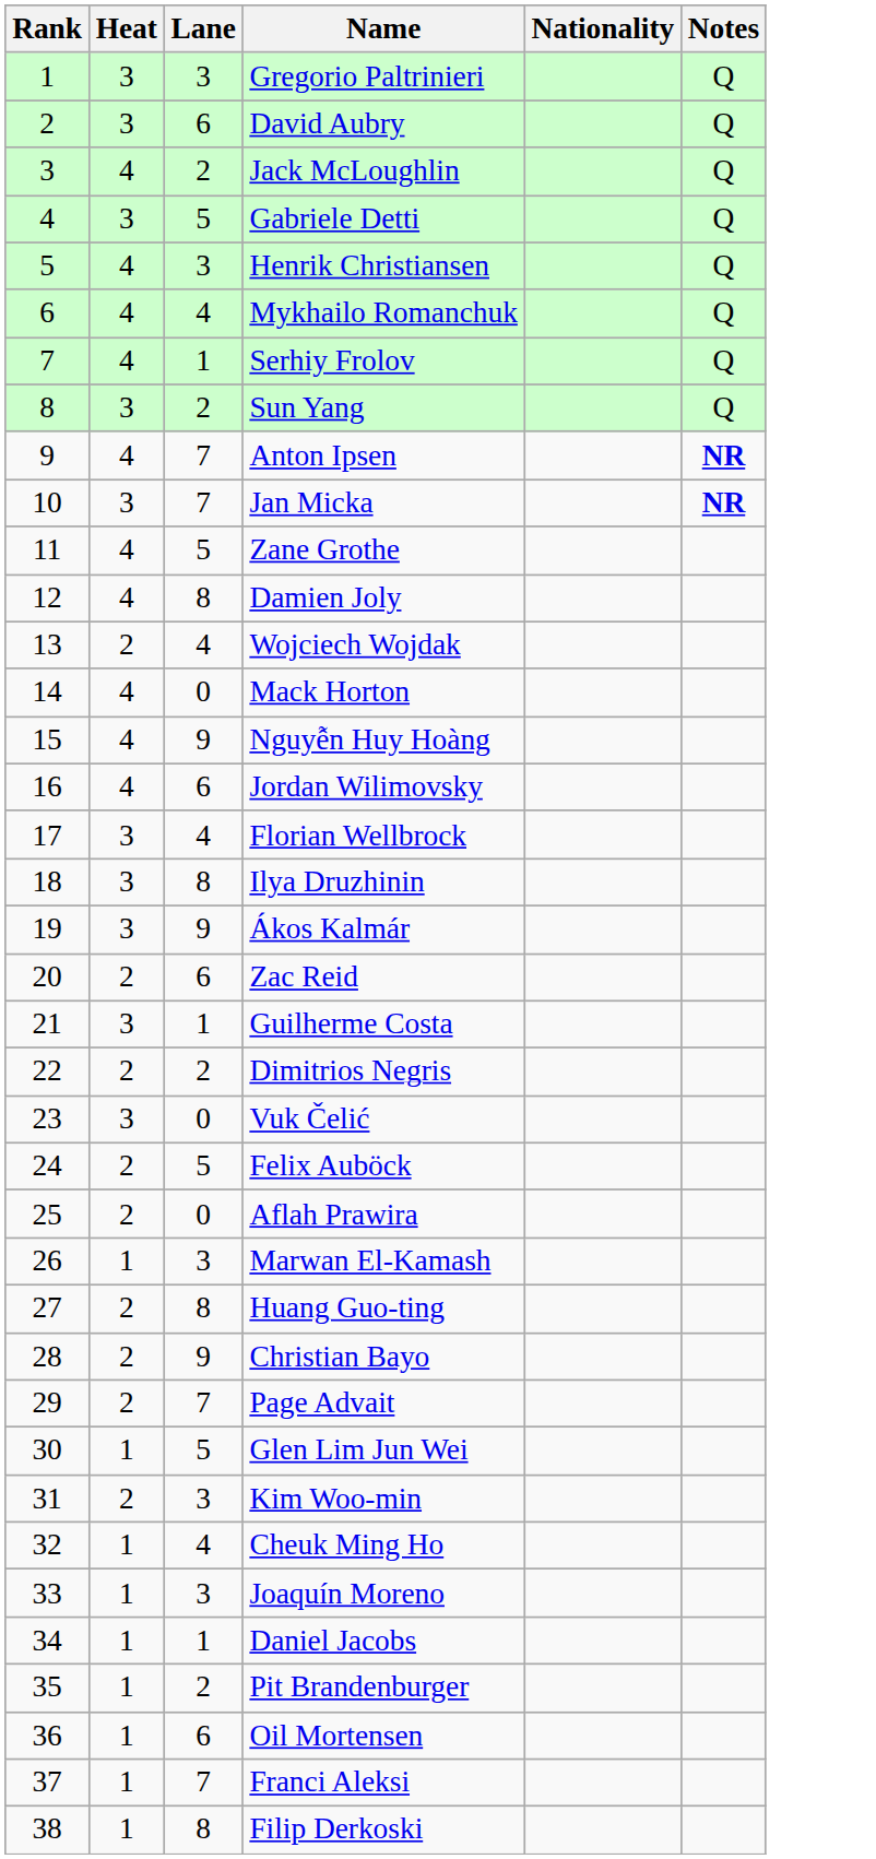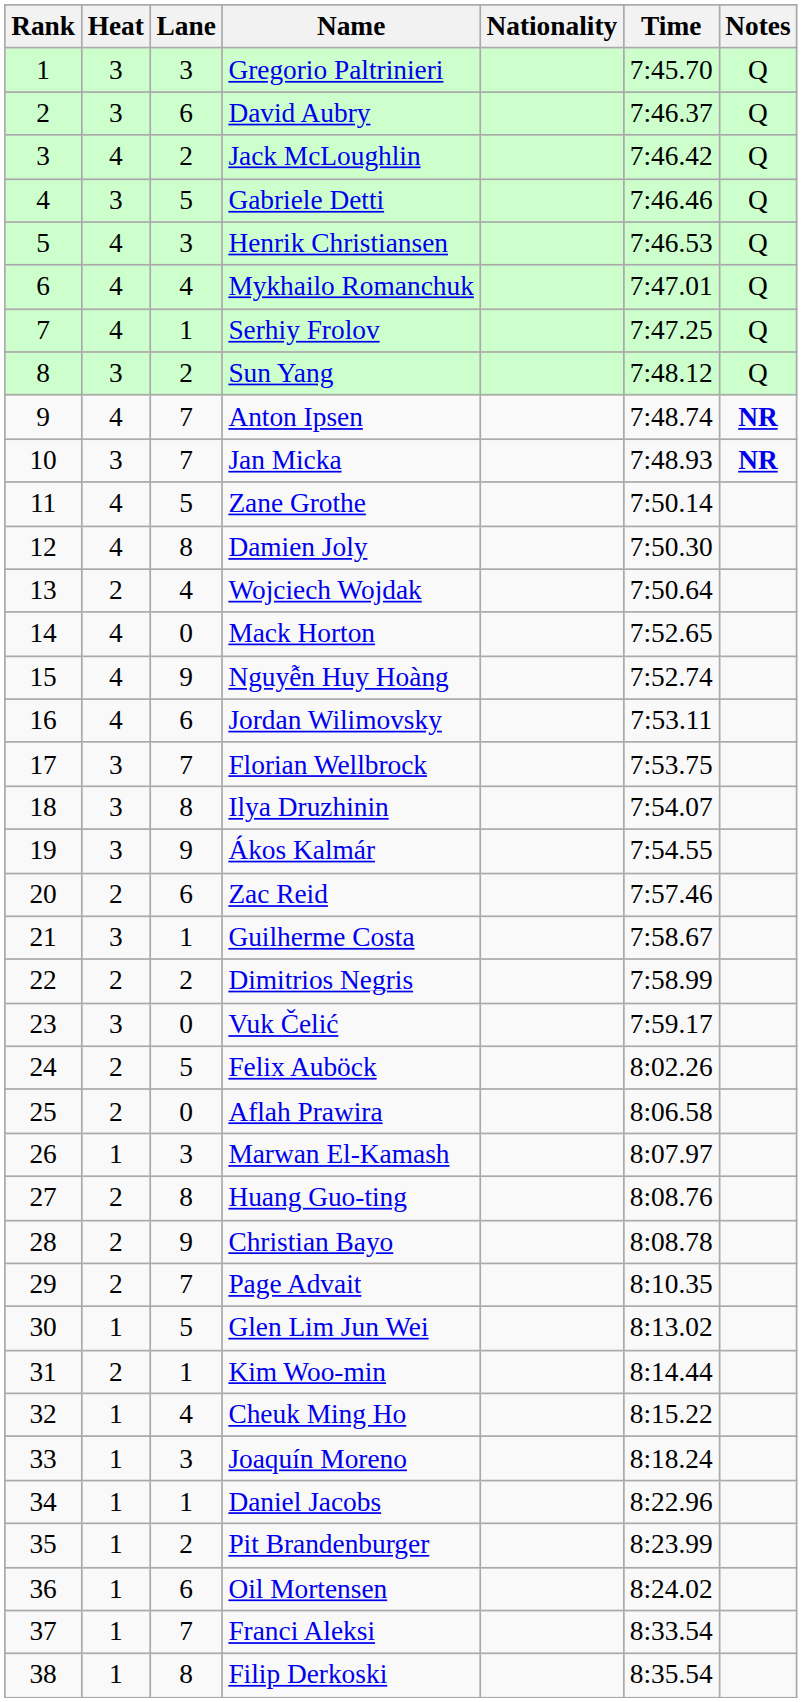+ column: Time | 7:45.70 | 7:46.37 | 7:46.42 | 7:46.46 | 7:46.53 | 7:47.01 | 7:47.25 | 7:48.12 | 7:48.74 | 7:48.93 | 7:50.14 | 7:50.30 | 7:50.64 | 7:52.65 | 7:52.74 | 7:53.11 | 7:53.75 | 7:54.07 | 7:54.55 | 7:57.46 | 7:58.67 | 7:58.99 | 7:59.17 | 8:02.26 | 8:06.58 | 8:07.97 | 8:08.76 | 8:08.78 | 8:10.35 | 8:13.02 | 8:14.44 | 8:15.22 | 8:18.24 | 8:22.96 | 8:23.99 | 8:24.02 | 8:33.54 | 8:35.54
Florian Wellbrock | Lane: 4 -> 7
Kim Woo-min | Lane: 3 -> 1
